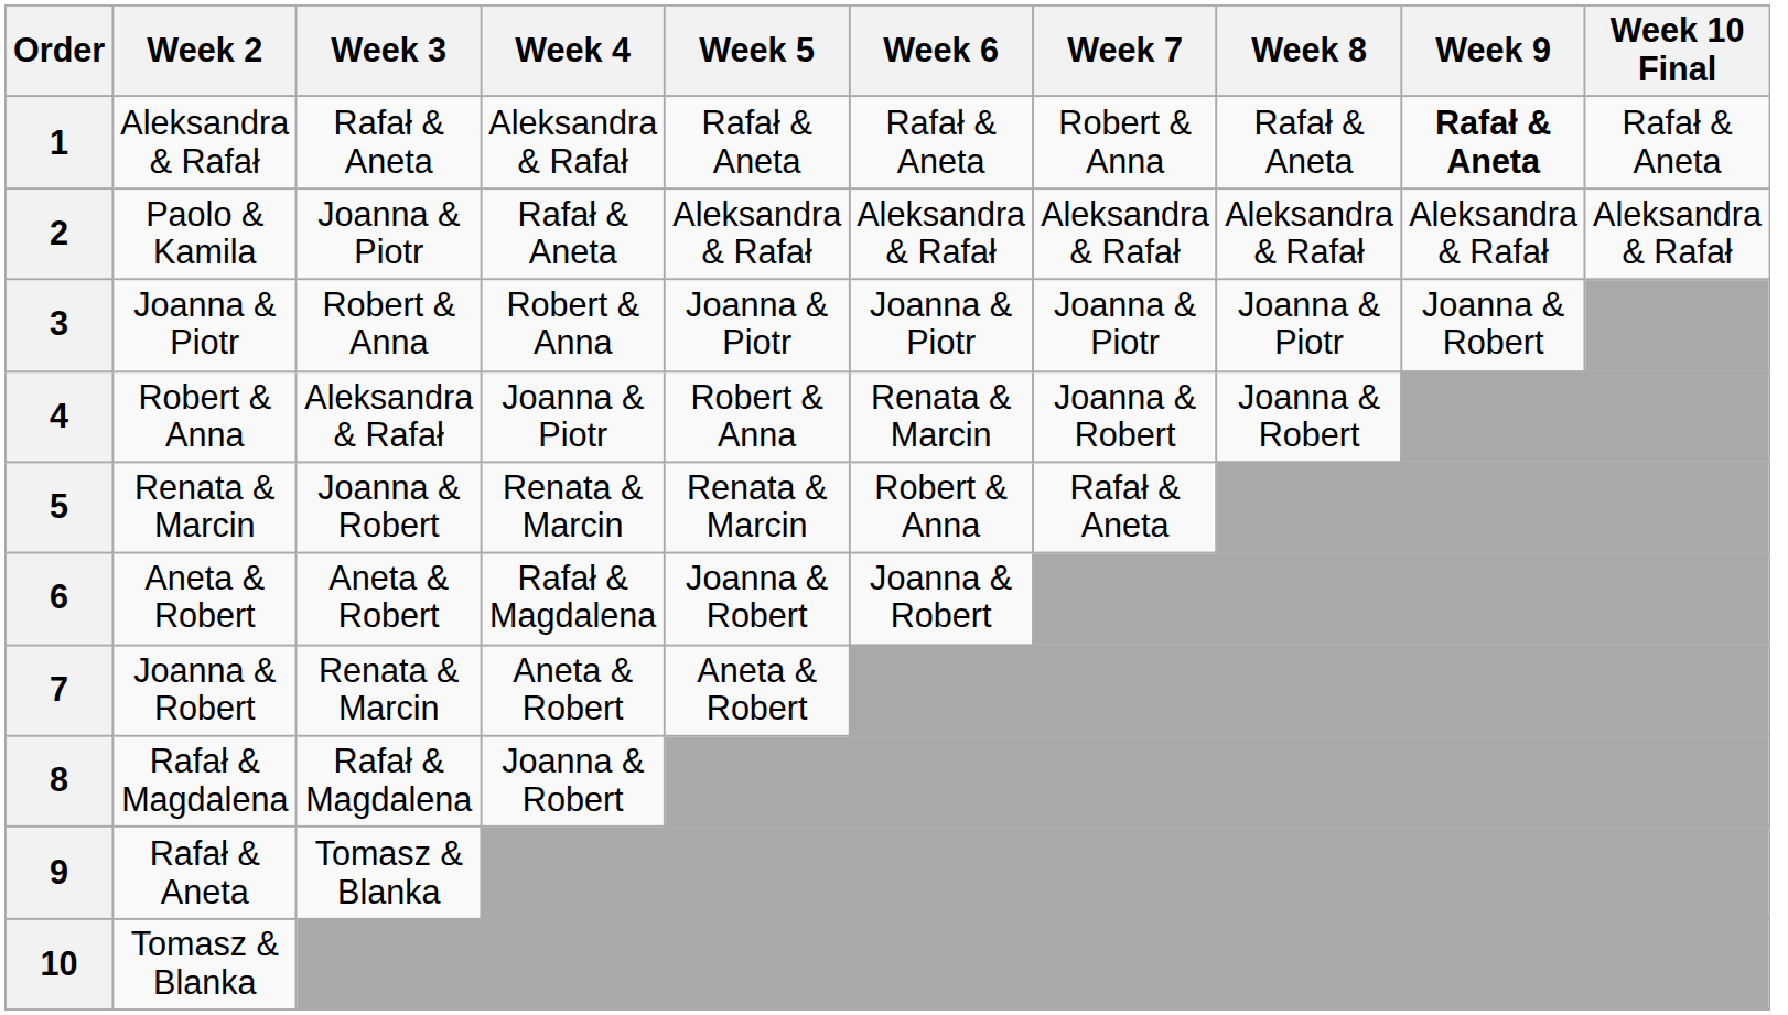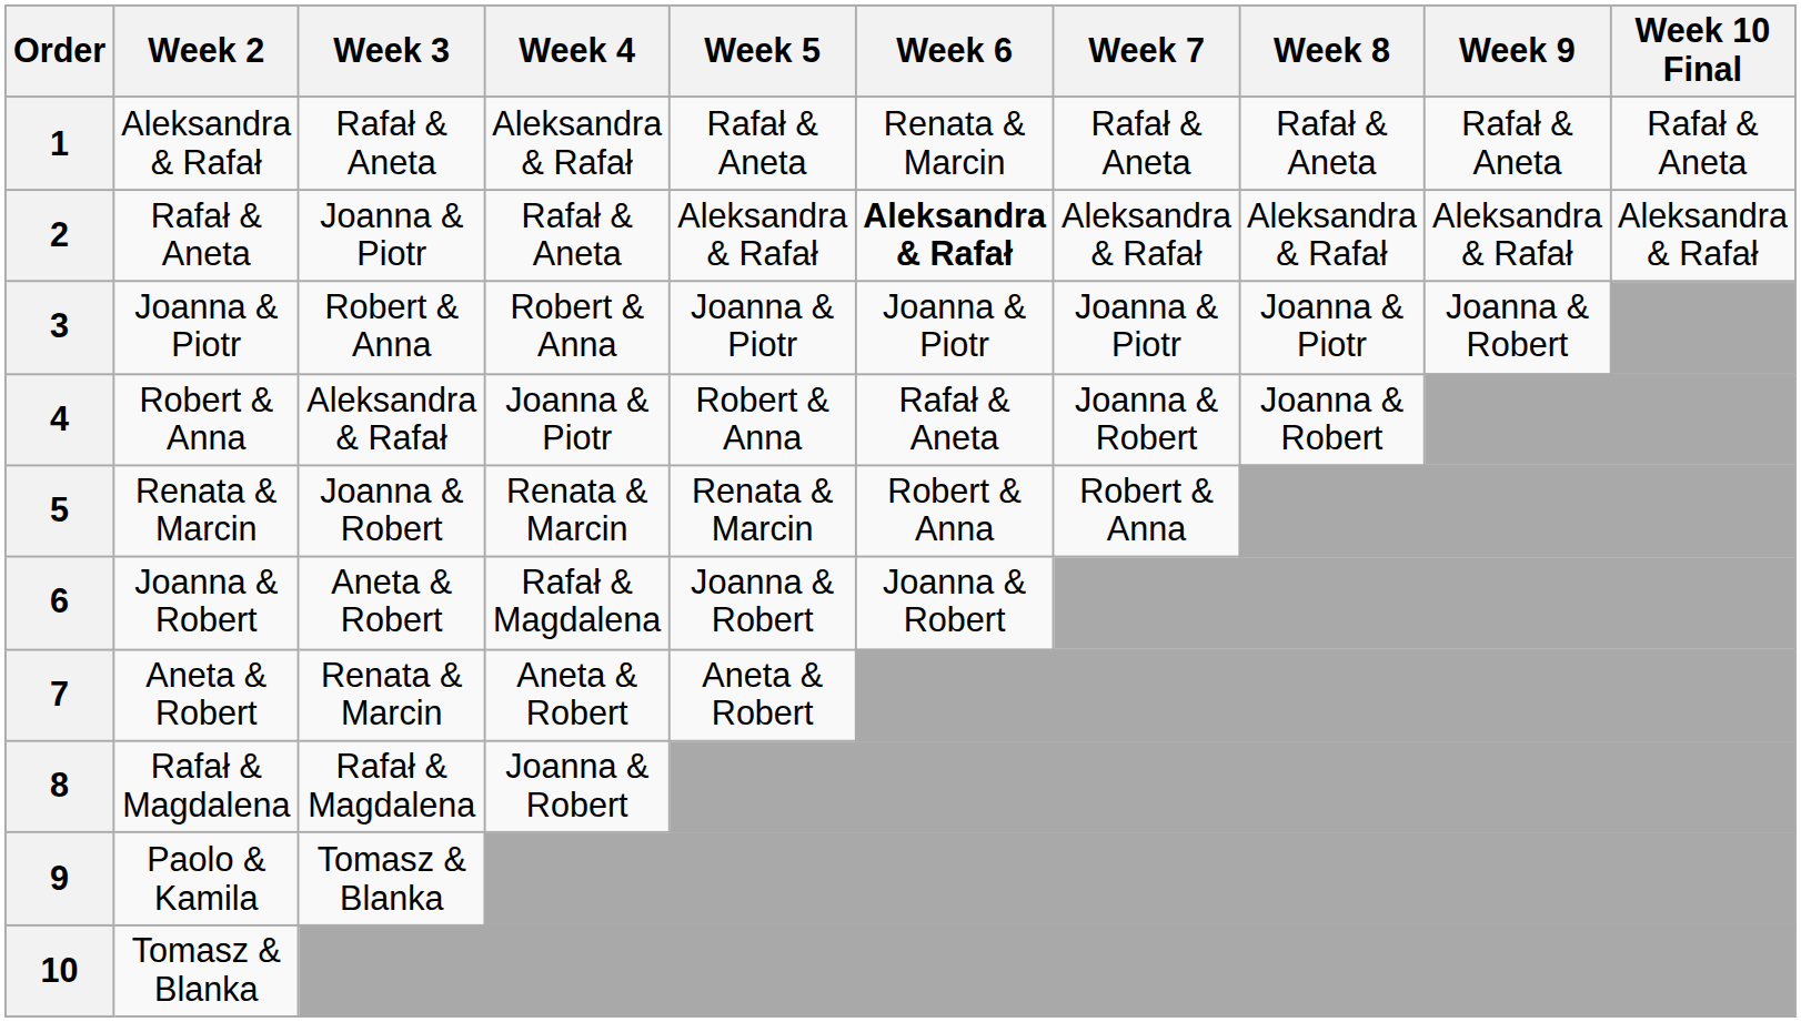1 | Week 6: Rafał & Aneta -> Renata & Marcin
1 | Week 7: Robert & Anna -> Rafał & Aneta
1 | Week 9: bold -> normal
2 | Week 2: Paolo & Kamila -> Rafał & Aneta
2 | Week 6: normal -> bold
4 | Week 6: Renata & Marcin -> Rafał & Aneta
5 | Week 7: Rafał & Aneta -> Robert & Anna
6 | Week 2: Aneta & Robert -> Joanna & Robert
7 | Week 2: Joanna & Robert -> Aneta & Robert
9 | Week 2: Rafał & Aneta -> Paolo & Kamila
